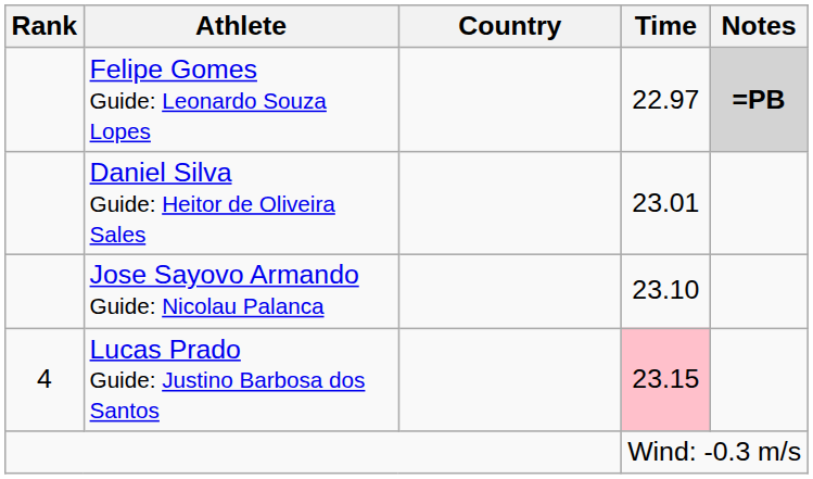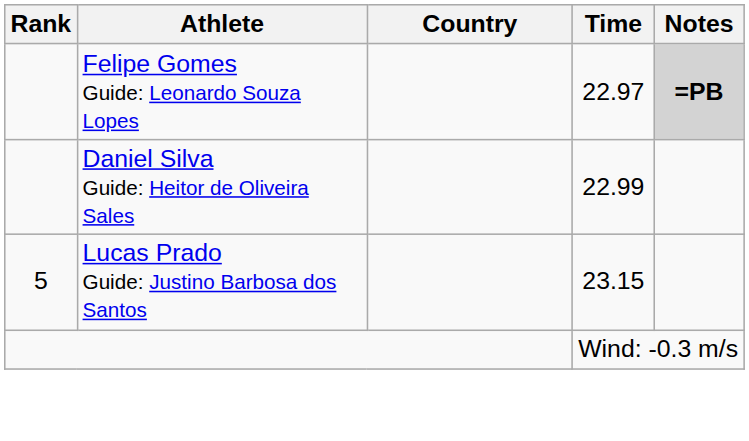Daniel Silva Guide: Heitor de Oliveira Sales | Time: 23.01 -> 22.99
- row: Jose Sayovo Armando Guide: Nicolau Palanca | 23.10
Lucas Prado Guide: Justino Barbosa dos Santos | Rank: 4 -> 5
Lucas Prado Guide: Justino Barbosa dos Santos | Time: pink background -> no background
